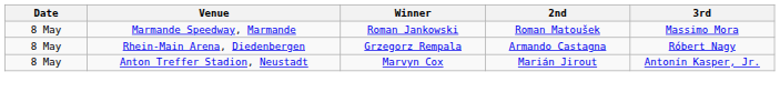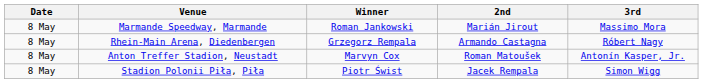Marmande Speedway, Marmande | 2nd: Roman Matoušek -> Marián Jirout
Anton Treffer Stadion, Neustadt | 2nd: Marián Jirout -> Roman Matoušek
+ row: 8 May | Stadion Polonii Piła, Piła | Piotr Świst | Jacek Rempala | Simon Wigg
